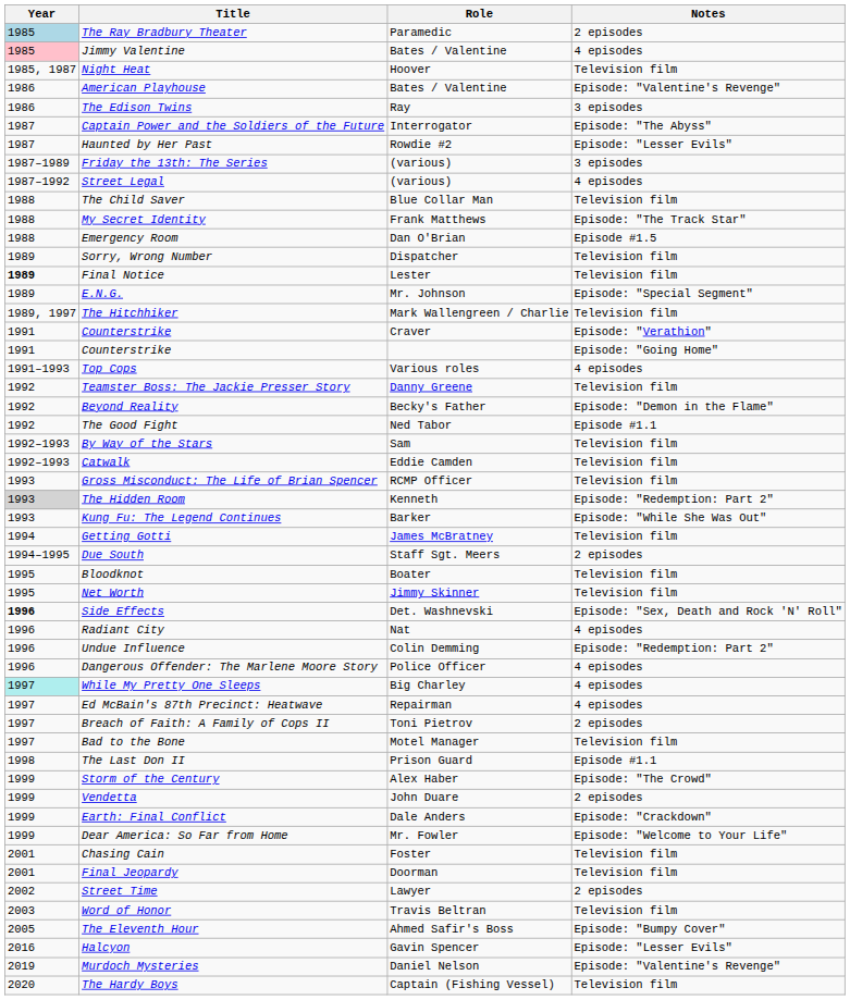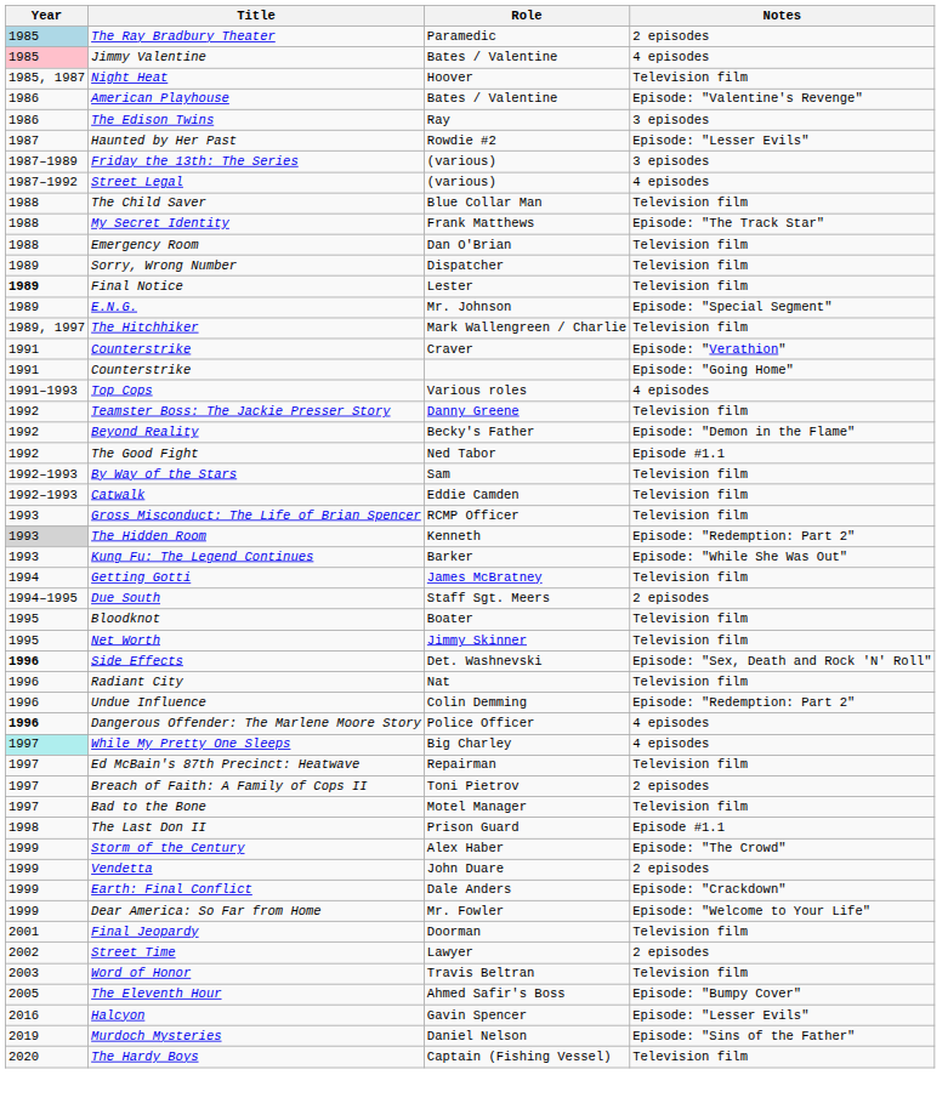- row: 1987 | Captain Power and the Soldiers of the Future | Interrogator | Episode: "The Abyss"
Emergency Room | Notes: Episode #1.5 -> Television film
Radiant City | Notes: 4 episodes -> Television film
Dangerous Offender: The Marlene Moore Story | Year: normal -> bold
Ed McBain's 87th Precinct: Heatwave | Notes: 4 episodes -> Television film
- row: 2001 | Chasing Cain | Foster | Television film
Murdoch Mysteries | Notes: Episode: "Valentine's Revenge" -> Episode: "Sins of the Father"
